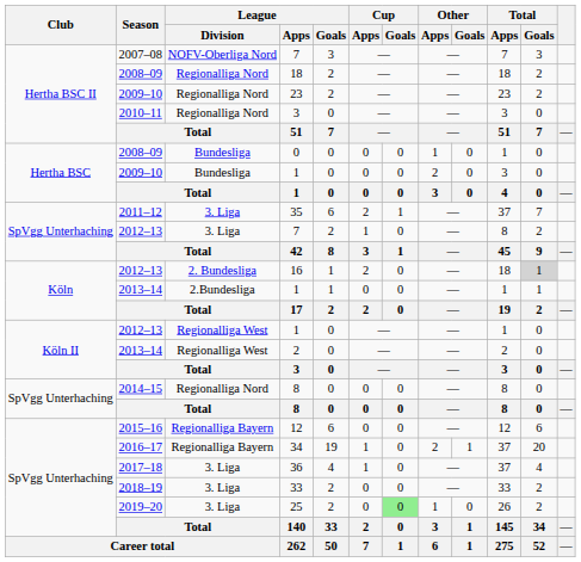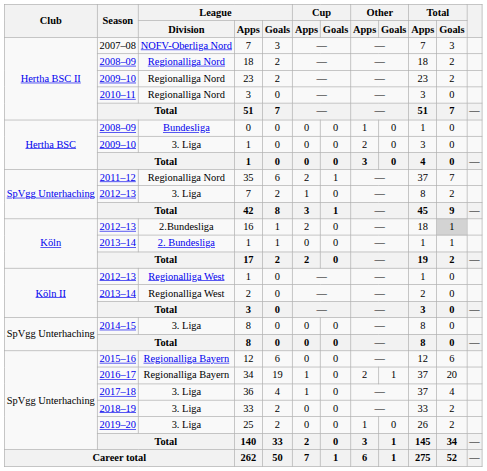2009–10 / 1 | League / Division: Bundesliga -> 3. Liga
35 | League / Division: 3. Liga -> Regionalliga Nord
16 | League / Division: 2. Bundesliga -> 2.Bundesliga
2013–14 / 1 | League / Division: 2.Bundesliga -> 2. Bundesliga
2014–15 / 8 | League / Division: Regionalliga Nord -> 3. Liga
25 | Cup / Goals: lightgreen background -> no background
